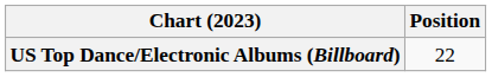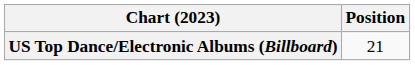US Top Dance/Electronic Albums (Billboard) | Position: 22 -> 21
